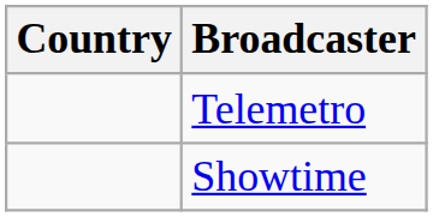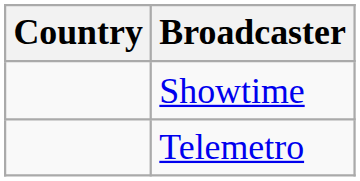rows swapped: Telemetro <-> Showtime
